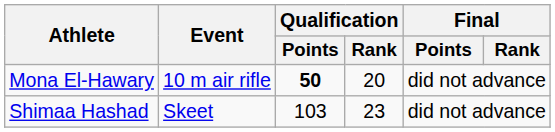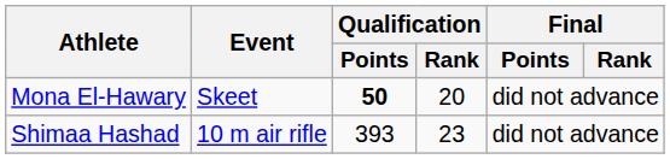Mona El-Hawary | Event: 10 m air rifle -> Skeet
Shimaa Hashad | Event: Skeet -> 10 m air rifle
Shimaa Hashad | Qualification / Points: 103 -> 393
